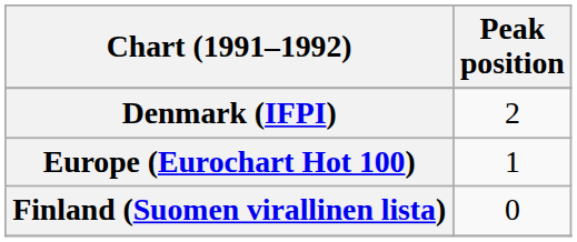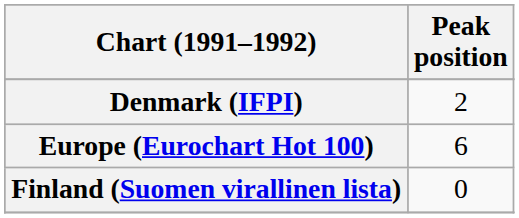Europe (Eurochart Hot 100) | Peak position: 1 -> 6
